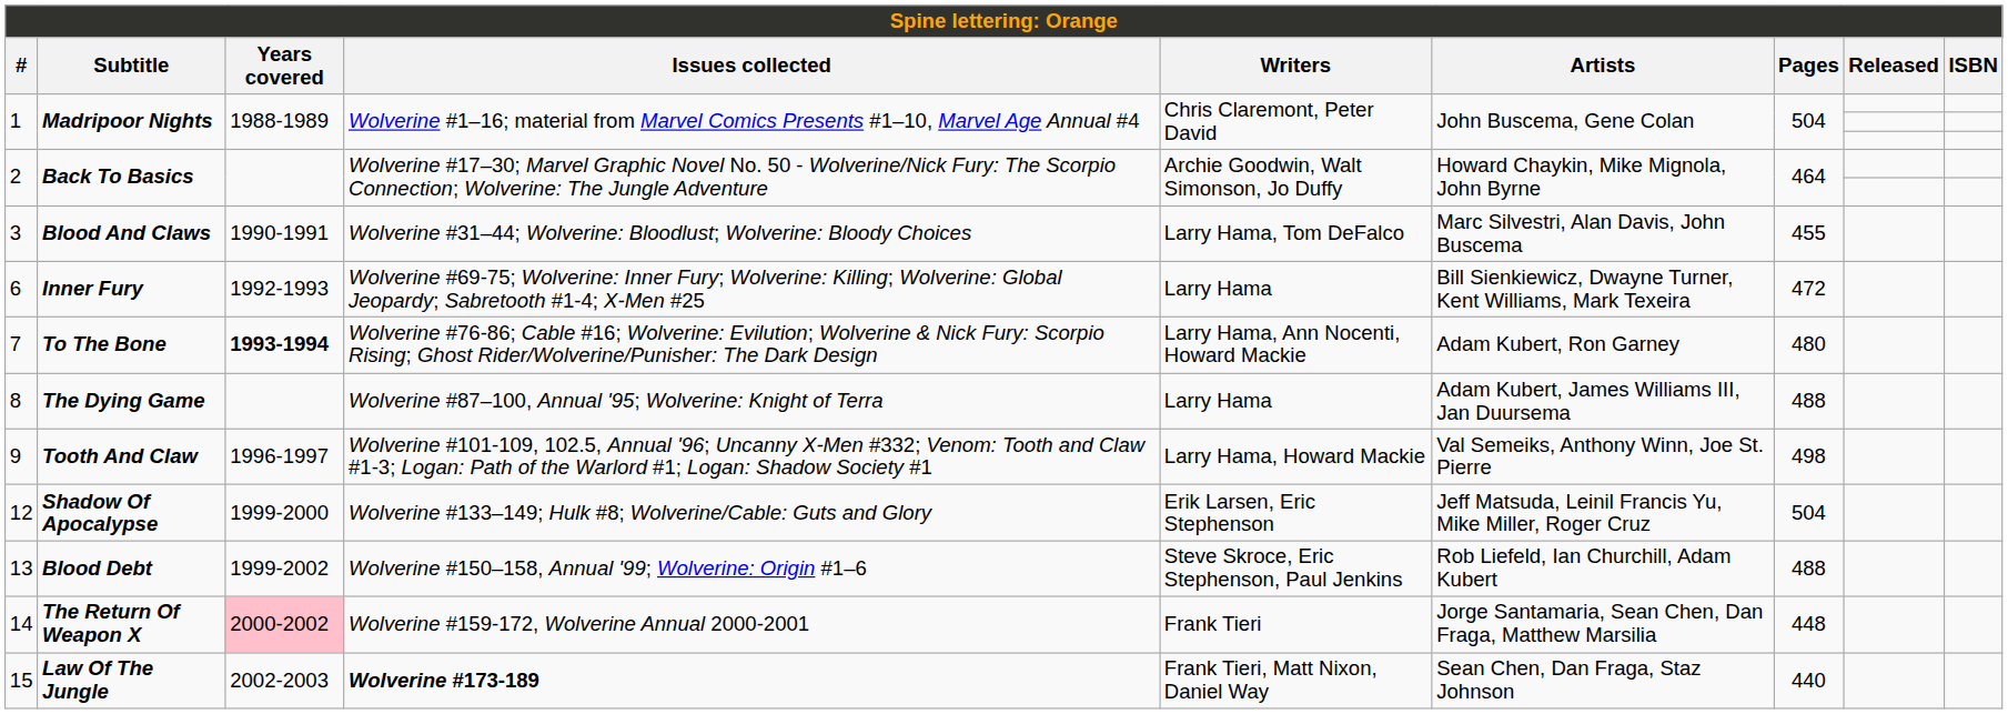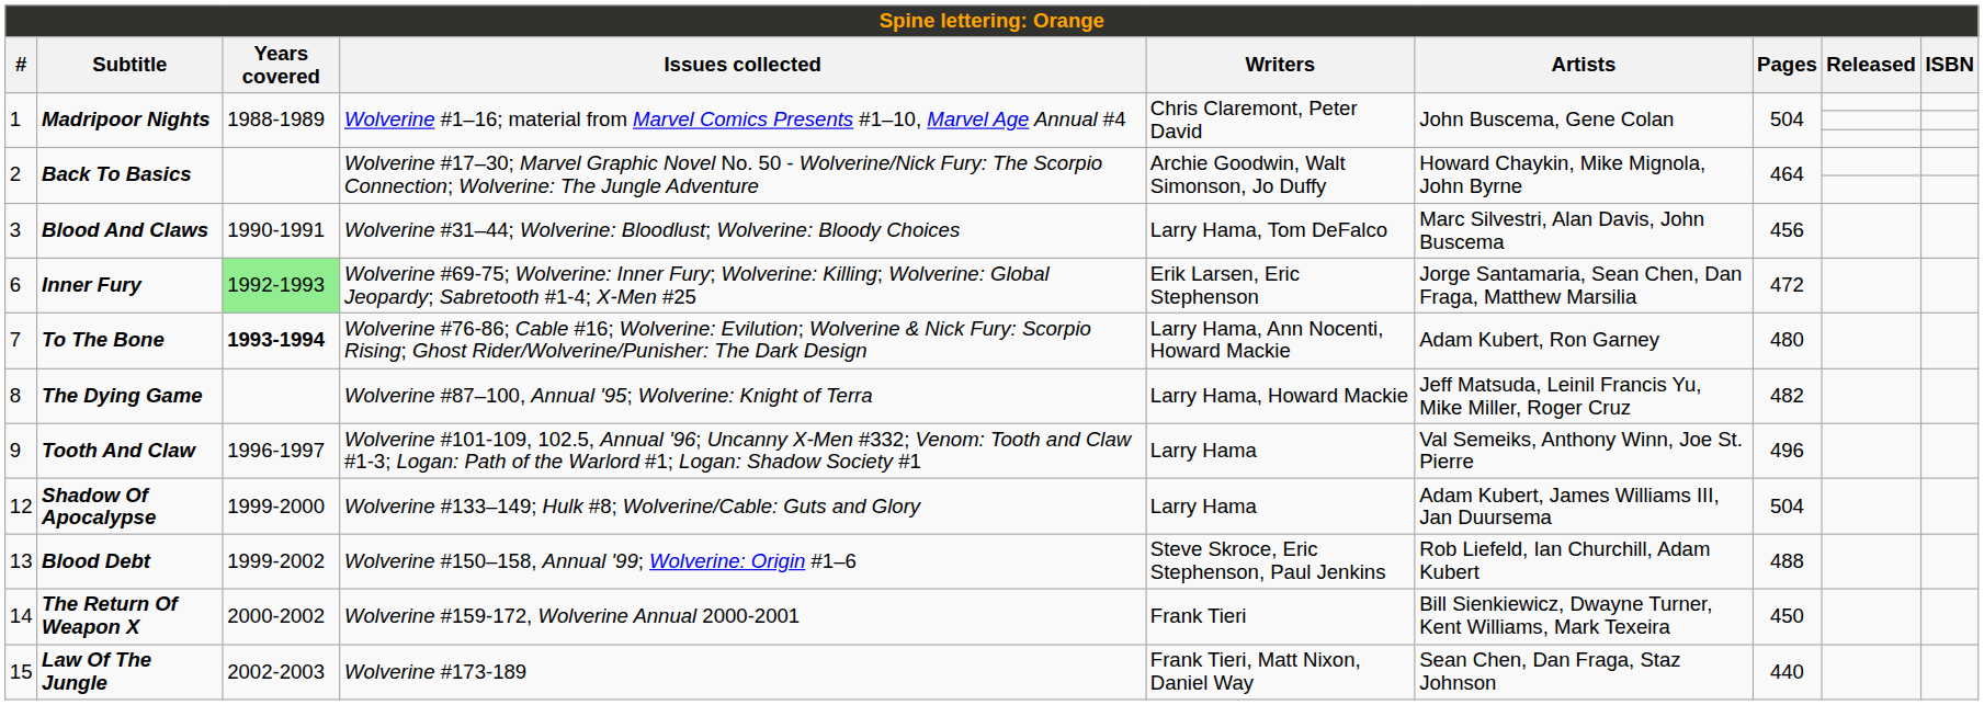3 | Pages: 455 -> 456
6 | Years covered: no background -> lightgreen background
6 | Writers: Larry Hama -> Erik Larsen, Eric Stephenson
6 | Artists: Bill Sienkiewicz, Dwayne Turner, Kent Williams, Mark Texeira -> Jorge Santamaria, Sean Chen, Dan Fraga, Matthew Marsilia
8 | Writers: Larry Hama -> Larry Hama, Howard Mackie
8 | Artists: Adam Kubert, James Williams III, Jan Duursema -> Jeff Matsuda, Leinil Francis Yu, Mike Miller, Roger Cruz
8 | Pages: 488 -> 482
9 | Writers: Larry Hama, Howard Mackie -> Larry Hama
9 | Pages: 498 -> 496
12 | Writers: Erik Larsen, Eric Stephenson -> Larry Hama
12 | Artists: Jeff Matsuda, Leinil Francis Yu, Mike Miller, Roger Cruz -> Adam Kubert, James Williams III, Jan Duursema
14 | Years covered: pink background -> no background
14 | Artists: Jorge Santamaria, Sean Chen, Dan Fraga, Matthew Marsilia -> Bill Sienkiewicz, Dwayne Turner, Kent Williams, Mark Texeira
14 | Pages: 448 -> 450
15 | Issues collected: bold -> normal
